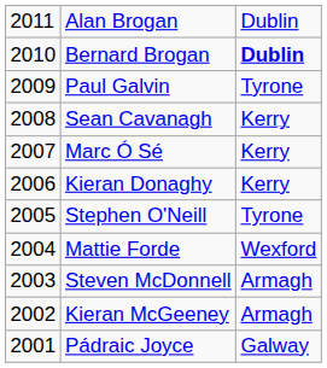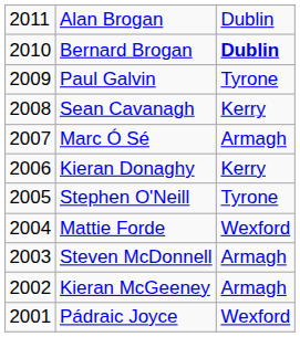Marc Ó Sé | column 3: Kerry -> Armagh
Pádraic Joyce | column 3: Galway -> Wexford
